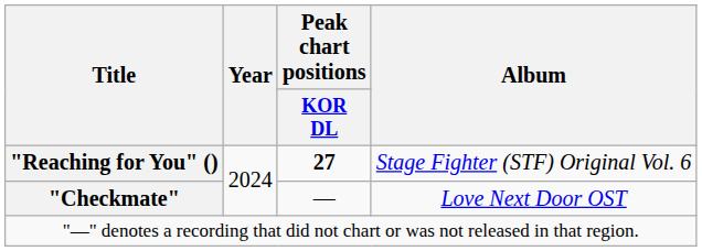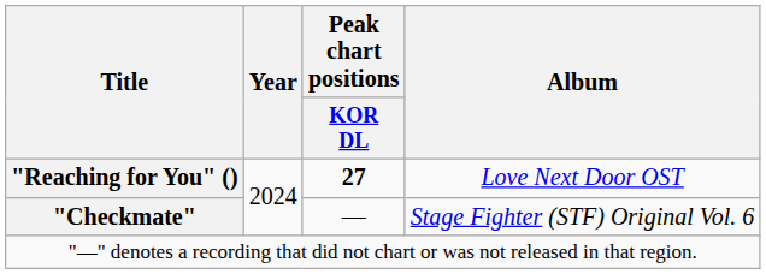"Reaching for You" () | Album: Stage Fighter (STF) Original Vol. 6 -> Love Next Door OST
"Checkmate" | Album: Love Next Door OST -> Stage Fighter (STF) Original Vol. 6
